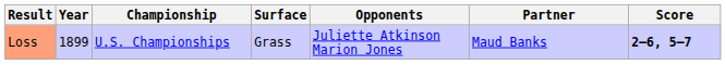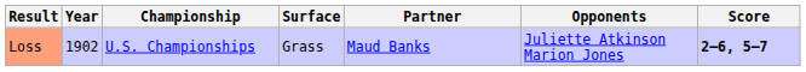columns swapped: Partner <-> Opponents
Loss | Year: 1899 -> 1902
